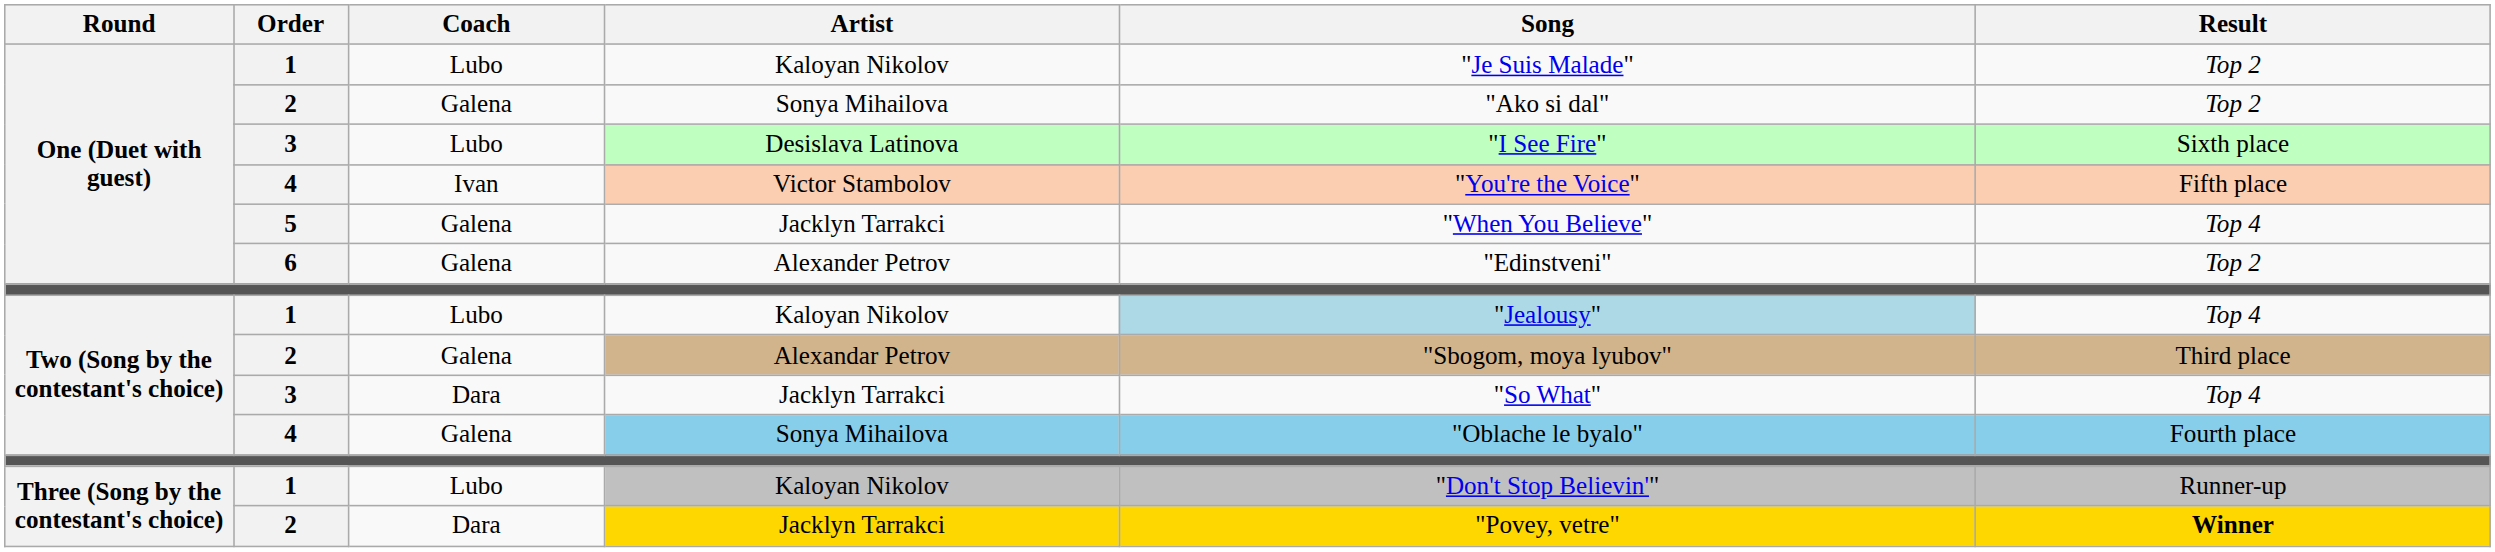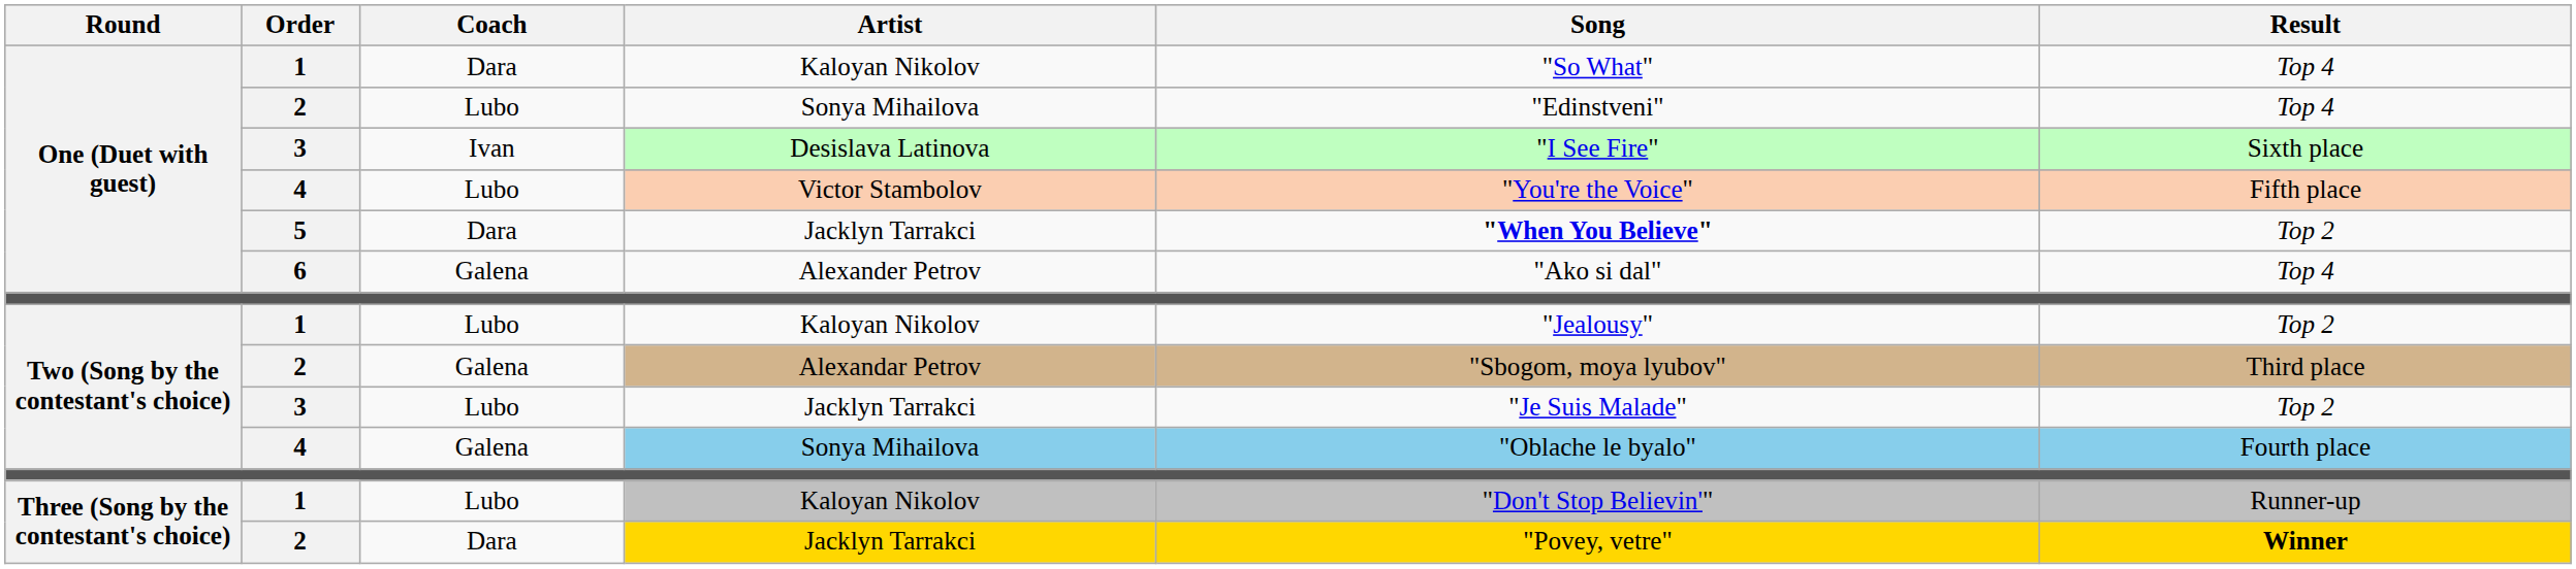One (Duet with guest) / Kaloyan Nikolov | Coach: Lubo -> Dara
One (Duet with guest) / Kaloyan Nikolov | Song: "Je Suis Malade" -> "So What"
One (Duet with guest) / Kaloyan Nikolov | Result: Top 2 -> Top 4
One (Duet with guest) / Sonya Mihailova | Coach: Galena -> Lubo
One (Duet with guest) / Sonya Mihailova | Song: "Ako si dal" -> "Edinstveni"
One (Duet with guest) / Sonya Mihailova | Result: Top 2 -> Top 4
Desislava Latinova | Coach: Lubo -> Ivan
Victor Stambolov | Coach: Ivan -> Lubo
One (Duet with guest) / Jacklyn Tarrakci | Coach: Galena -> Dara
One (Duet with guest) / Jacklyn Tarrakci | Song: normal -> bold
One (Duet with guest) / Jacklyn Tarrakci | Result: Top 4 -> Top 2
Alexander Petrov | Song: "Edinstveni" -> "Ako si dal"
Alexander Petrov | Result: Top 2 -> Top 4
Two (Song by the contestant's choice) / Kaloyan Nikolov | Song: lightblue background -> no background
Two (Song by the contestant's choice) / Kaloyan Nikolov | Result: Top 4 -> Top 2
Two (Song by the contestant's choice) / Jacklyn Tarrakci | Coach: Dara -> Lubo
Two (Song by the contestant's choice) / Jacklyn Tarrakci | Song: "So What" -> "Je Suis Malade"
Two (Song by the contestant's choice) / Jacklyn Tarrakci | Result: Top 4 -> Top 2
